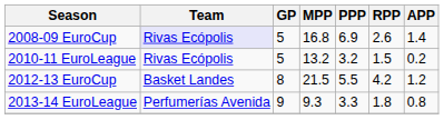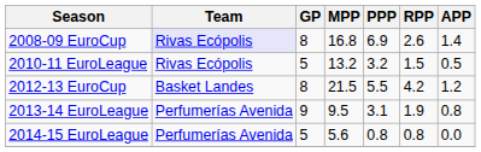2008-09 EuroCup | GP: 5 -> 8
2010-11 EuroLeague | APP: 0.2 -> 0.5
2013-14 EuroLeague | MPP: 9.3 -> 9.5
2013-14 EuroLeague | PPP: 3.3 -> 3.1
2013-14 EuroLeague | RPP: 1.8 -> 1.9
+ row: 2014-15 EuroLeague | Perfumerías Avenida | 5 | 5.6 | 0.8 | 0.8 | 0.0
